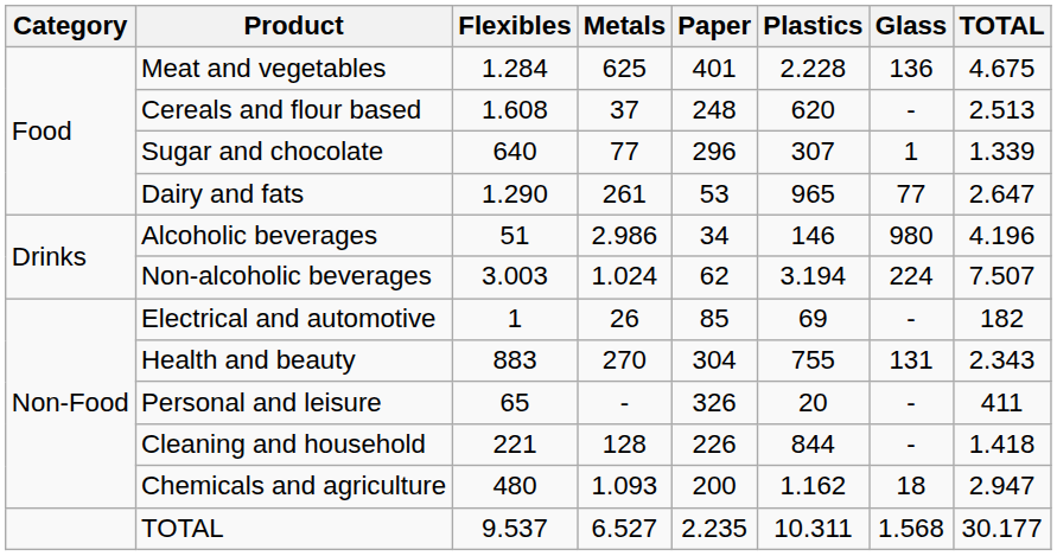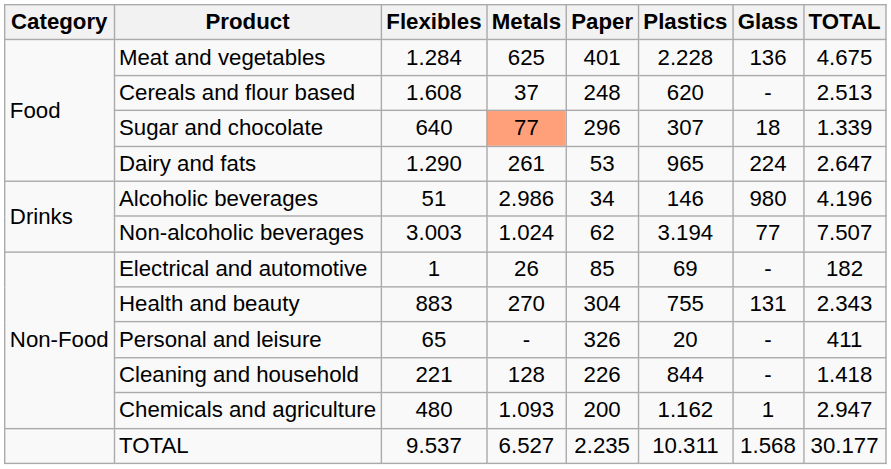Sugar and chocolate | Metals: no background -> lightsalmon background
Sugar and chocolate | Glass: 1 -> 18
Dairy and fats | Glass: 77 -> 224
Non-alcoholic beverages | Glass: 224 -> 77
Chemicals and agriculture | Glass: 18 -> 1
